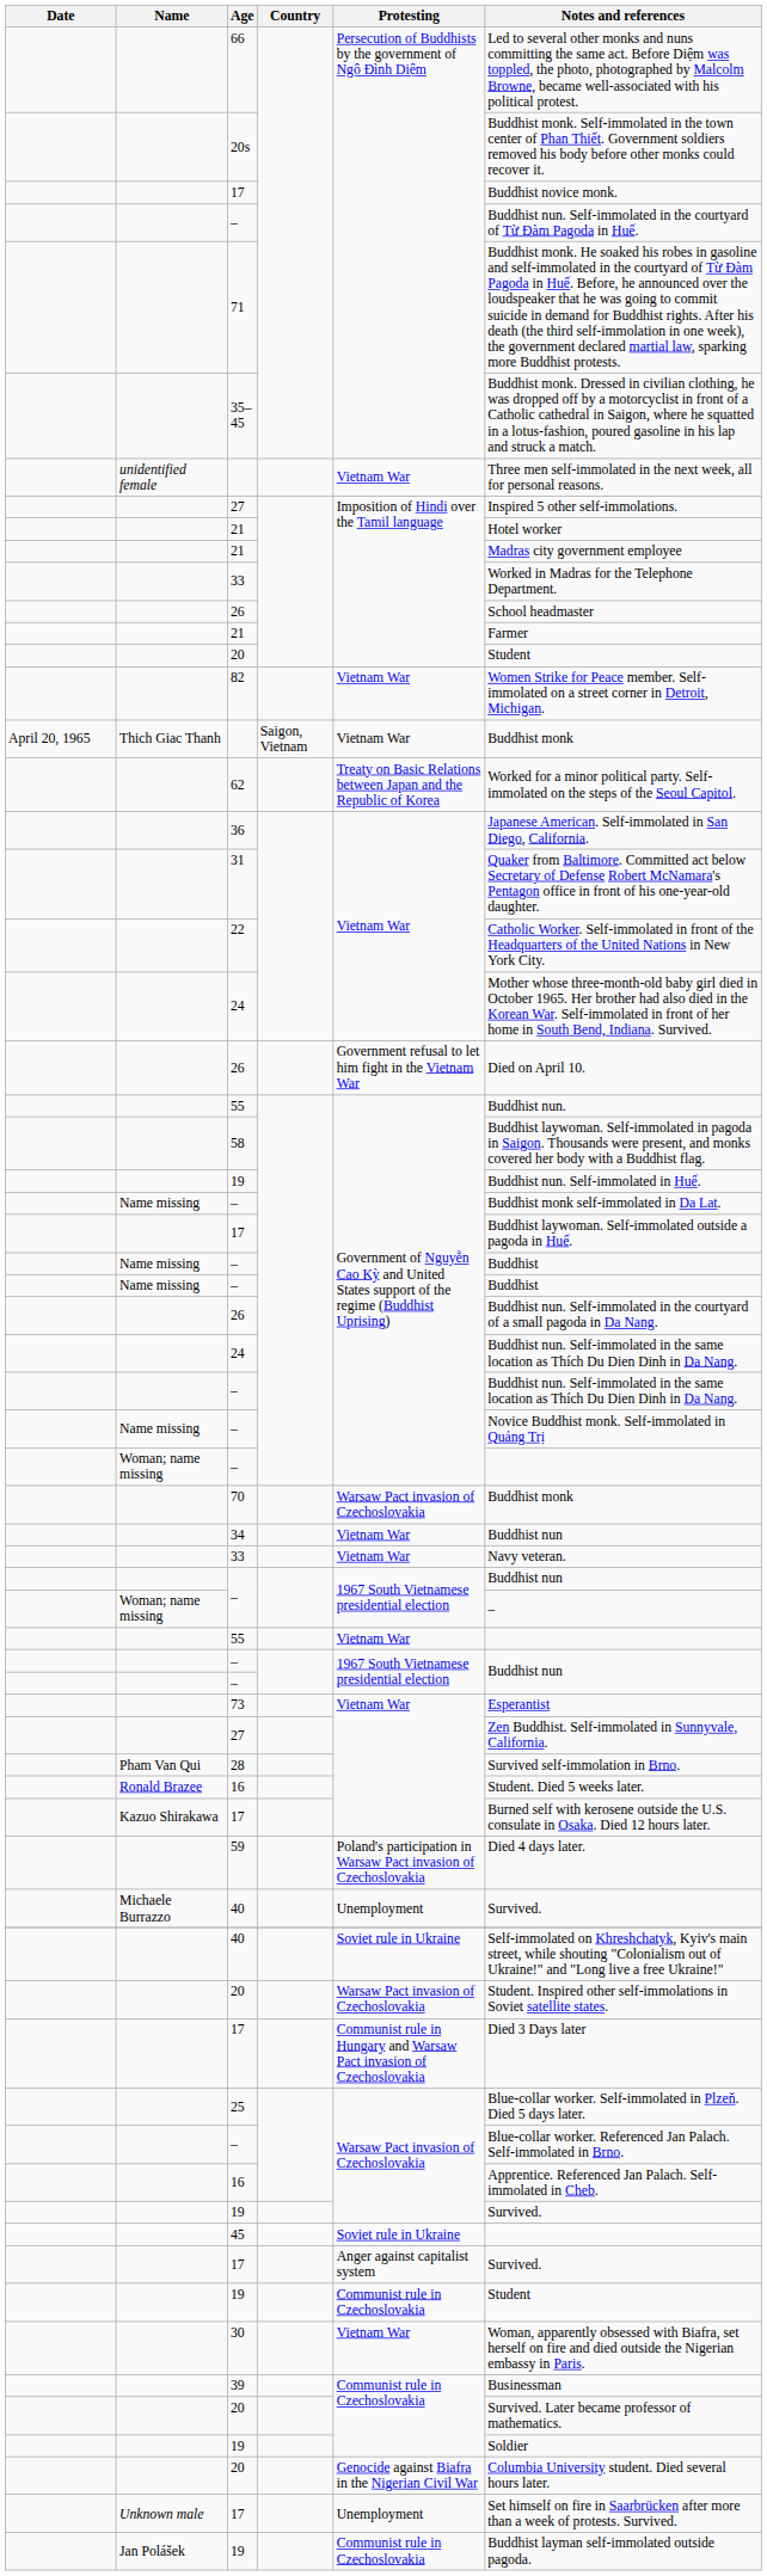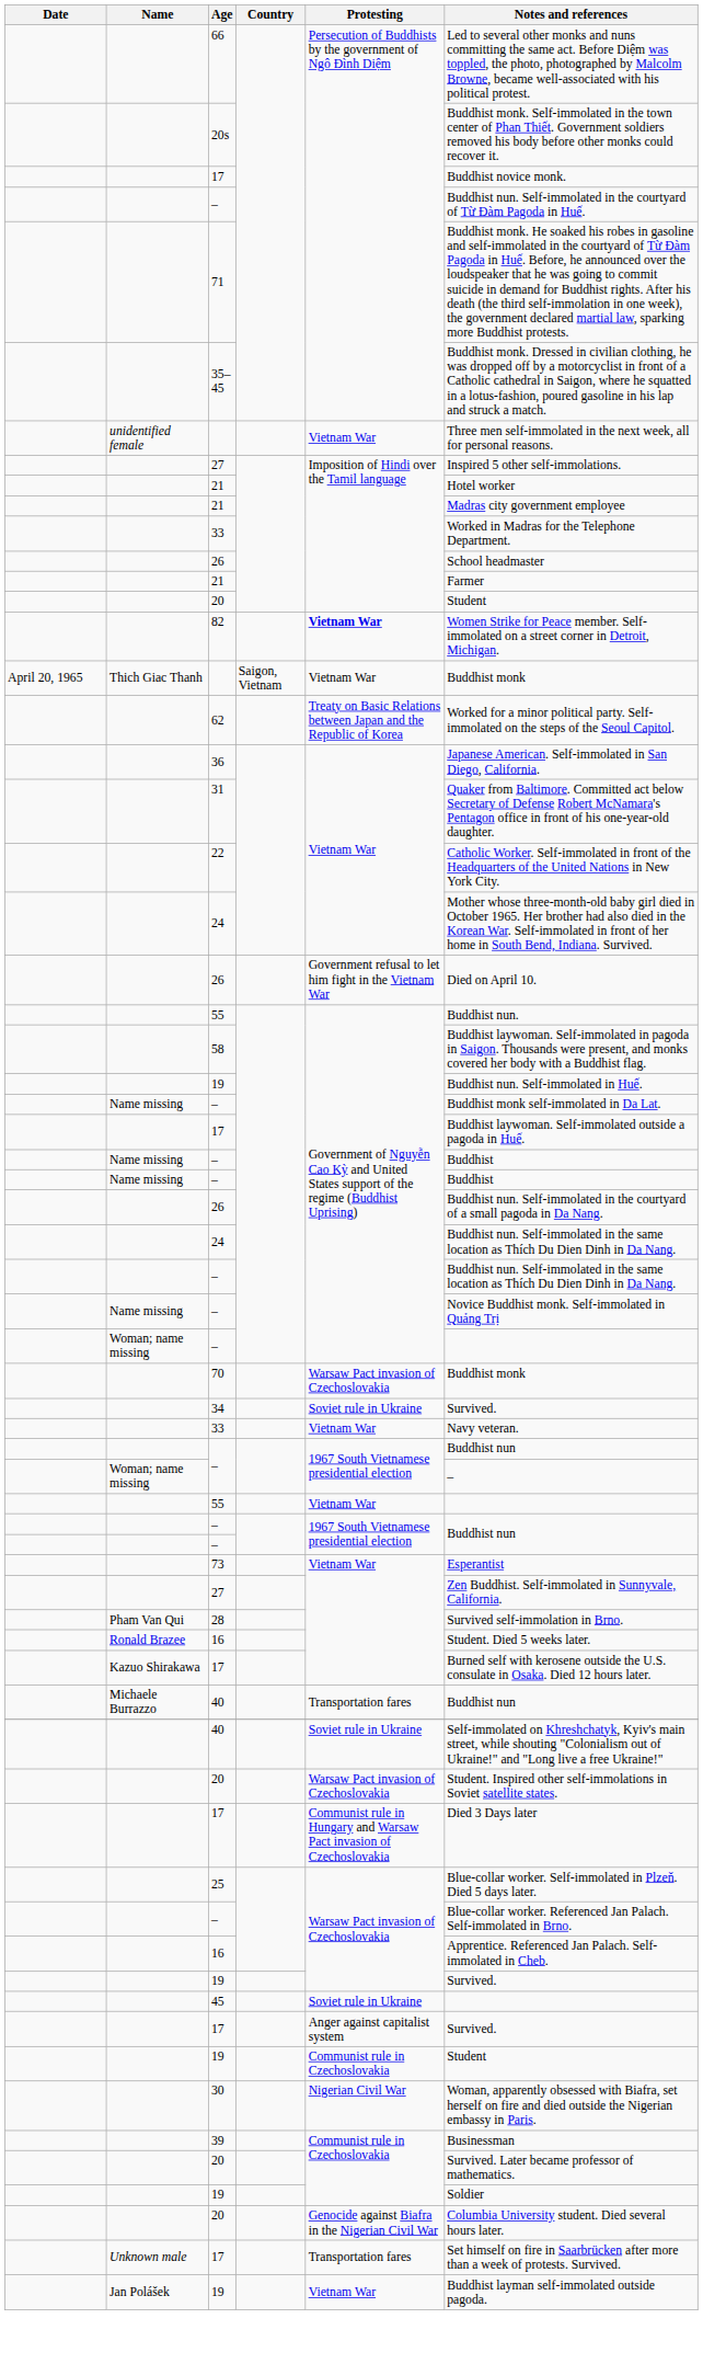82 | Protesting: normal -> bold
34 | Protesting: Vietnam War -> Soviet rule in Ukraine
34 | Notes and references: Buddhist nun -> Survived.
- row: 59 | Poland's participation in Warsaw Pact invasion of Czechoslovakia | Died 4 days later.
Michaele Burrazzo / 40 | Protesting: Unemployment -> Transportation fares
Michaele Burrazzo / 40 | Notes and references: Survived. -> Buddhist nun
30 | Protesting: Vietnam War -> Nigerian Civil War
Unknown male / 17 | Protesting: Unemployment -> Transportation fares
Jan Polášek / 19 | Protesting: Communist rule in Czechoslovakia -> Vietnam War
